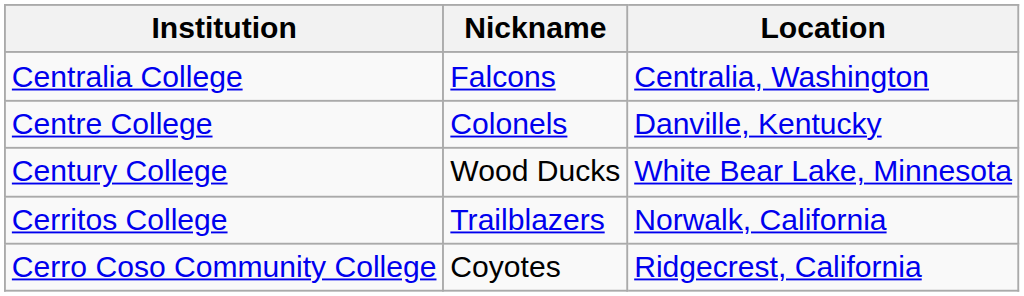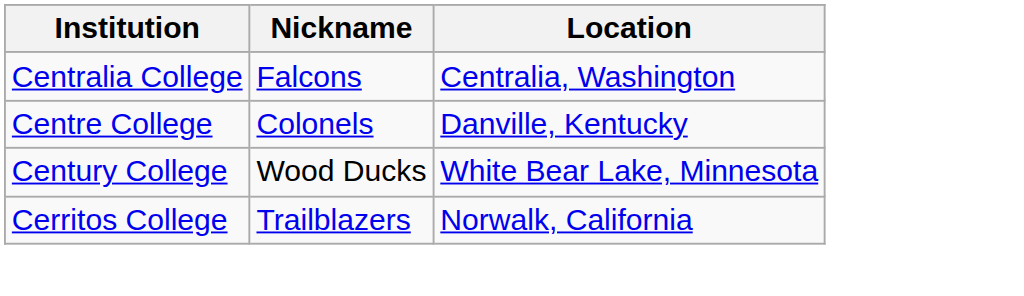- row: Cerro Coso Community College | Coyotes | Ridgecrest, California
